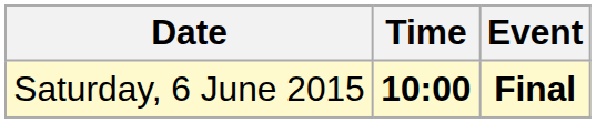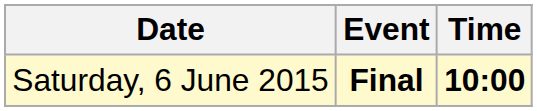columns swapped: Time <-> Event
